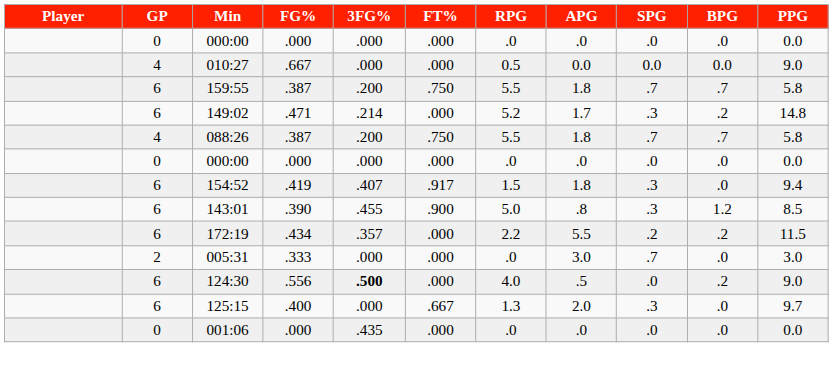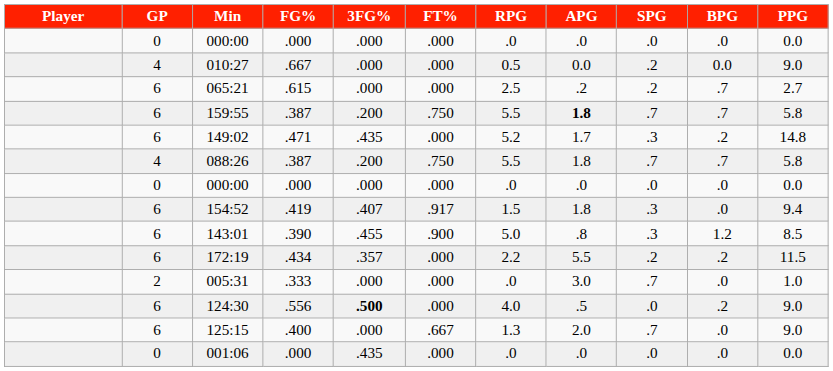010:27 | SPG: 0.0 -> .2
+ row: 6 | 065:21 | .615 | .000 | .000 | 2.5 | .2 | .2 | .7 | 2.7
159:55 | APG: normal -> bold
149:02 | 3FG%: .214 -> .435
005:31 | PPG: 3.0 -> 1.0
125:15 | SPG: .3 -> .7
125:15 | PPG: 9.7 -> 9.0
